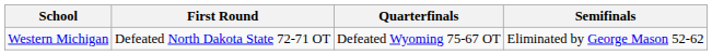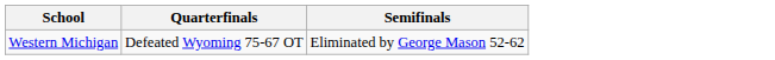- column: First Round | Defeated North Dakota State 72-71 OT
